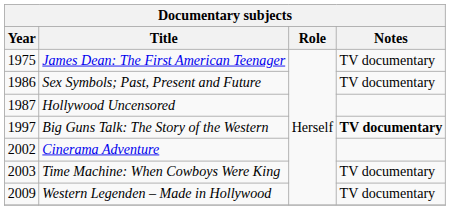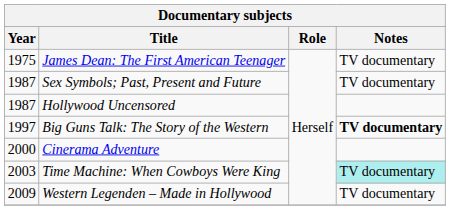Sex Symbols; Past, Present and Future | Year: 1986 -> 1987
Cinerama Adventure | Year: 2002 -> 2000
Time Machine: When Cowboys Were King | Notes: no background -> paleturquoise background
